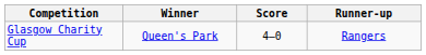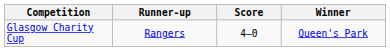columns swapped: Winner <-> Runner-up
